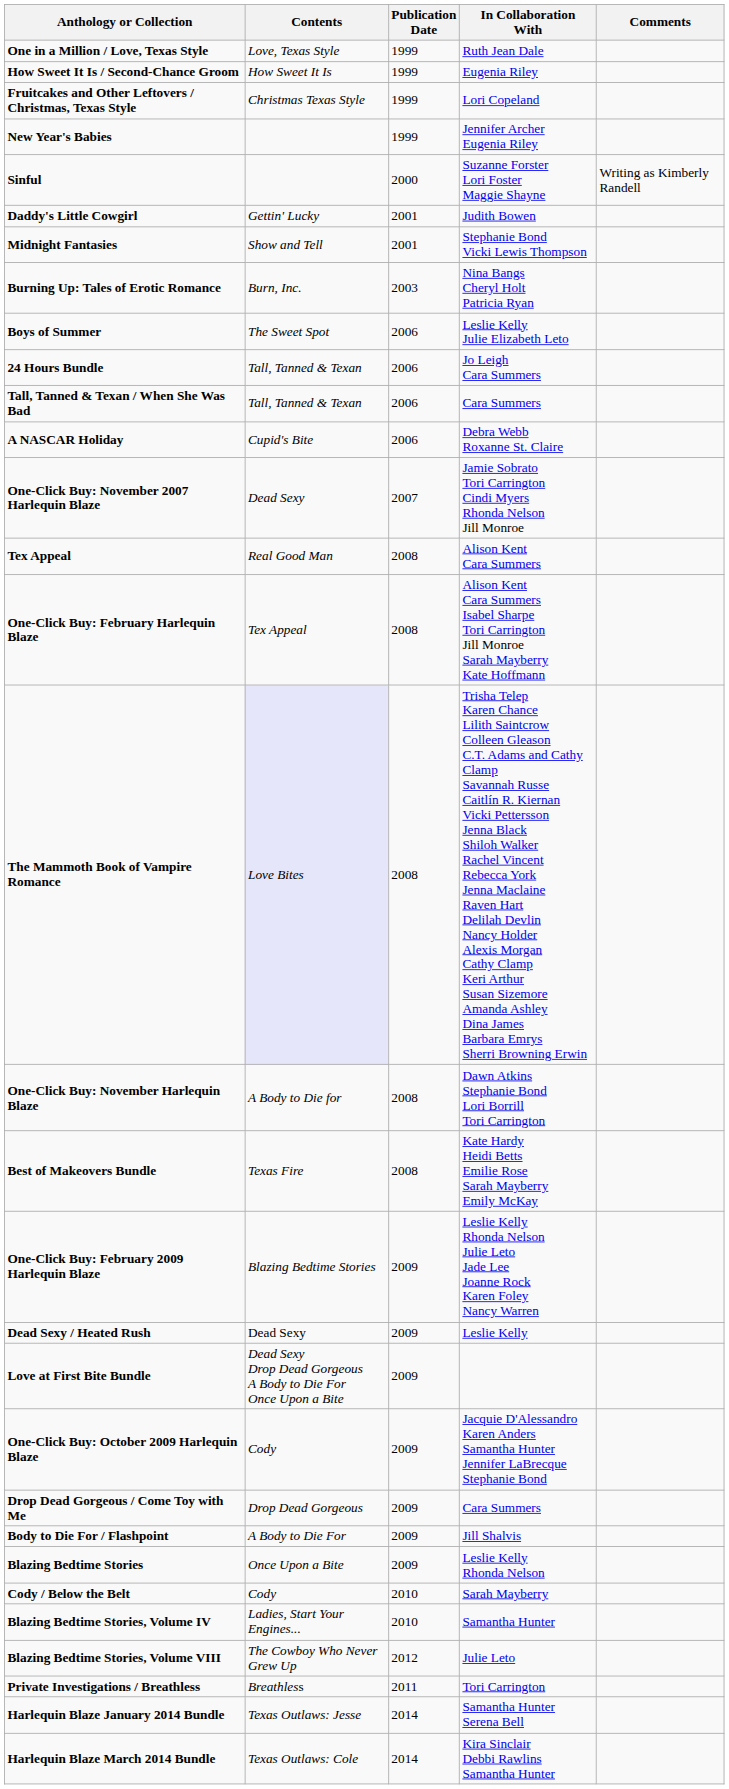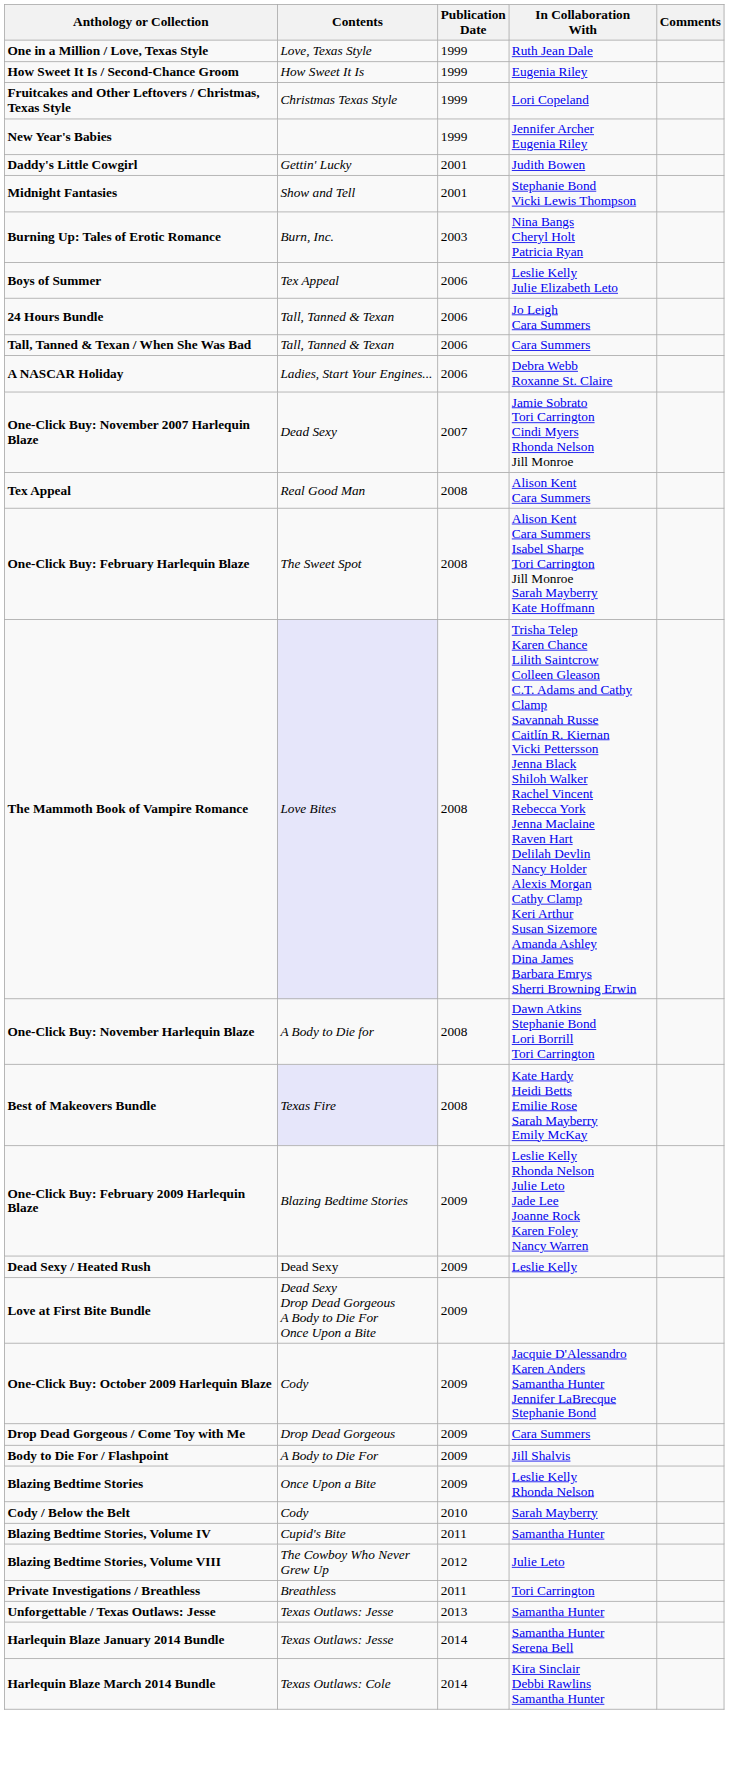- row: Sinful | 2000 | Suzanne Forster Lori Foster Maggie Shayne | Writing as Kimberly Randell
Boys of Summer | Contents: The Sweet Spot -> Tex Appeal
A NASCAR Holiday | Contents: Cupid's Bite -> Ladies, Start Your Engines...
One-Click Buy: February Harlequin Blaze | Contents: Tex Appeal -> The Sweet Spot
Best of Makeovers Bundle | Contents: no background -> lavender background
Blazing Bedtime Stories, Volume IV | Contents: Ladies, Start Your Engines... -> Cupid's Bite
Blazing Bedtime Stories, Volume IV | Publication Date: 2010 -> 2011
+ row: Unforgettable / Texas Outlaws: Jesse | Texas Outlaws: Jesse | 2013 | Samantha Hunter
